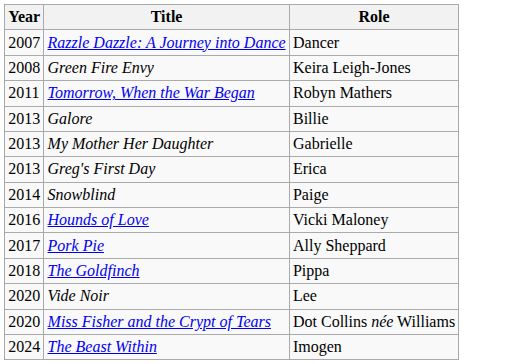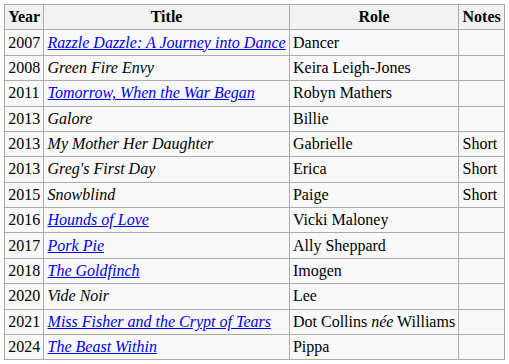+ column: Notes | Short | Short | Short
Snowblind | Year: 2014 -> 2015
The Goldfinch | Role: Pippa -> Imogen
Miss Fisher and the Crypt of Tears | Year: 2020 -> 2021
The Beast Within | Role: Imogen -> Pippa
